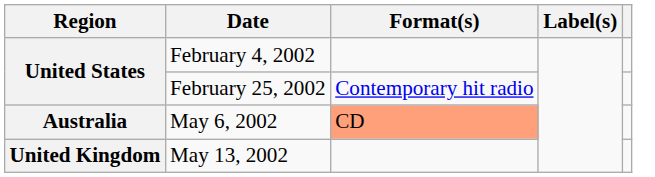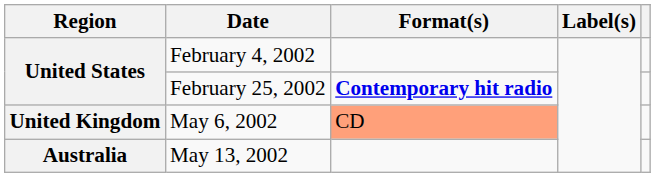February 25, 2002 | Format(s): normal -> bold
May 6, 2002 | Region: Australia -> United Kingdom
May 13, 2002 | Region: United Kingdom -> Australia
